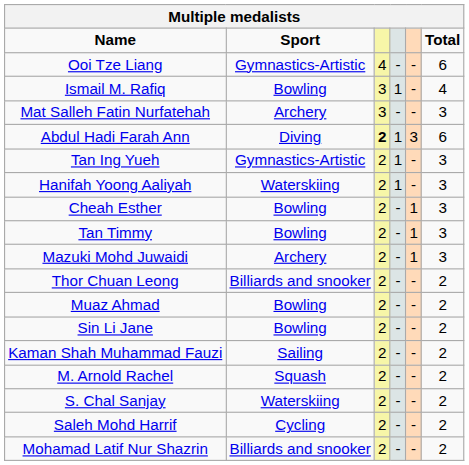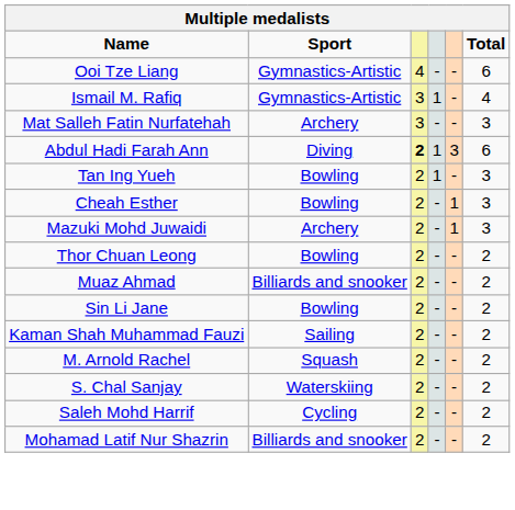Ismail M. Rafiq | Sport: Bowling -> Gymnastics-Artistic
Tan Ing Yueh | Sport: Gymnastics-Artistic -> Bowling
- row: Hanifah Yoong Aaliyah | Waterskiing | 2 | 1 | - | 3
- row: Tan Timmy | Bowling | 2 | - | 1 | 3
Thor Chuan Leong | Sport: Billiards and snooker -> Bowling
Muaz Ahmad | Sport: Bowling -> Billiards and snooker
